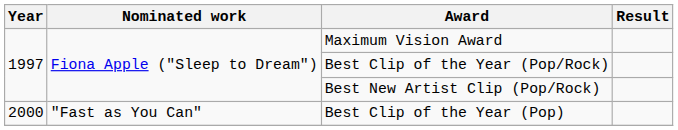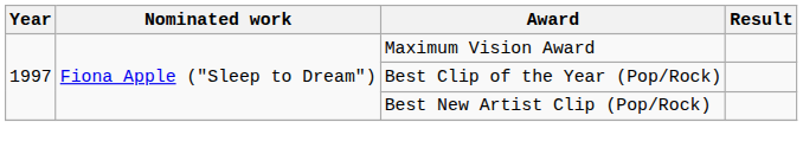- row: 2000 | "Fast as You Can" | Best Clip of the Year (Pop)
